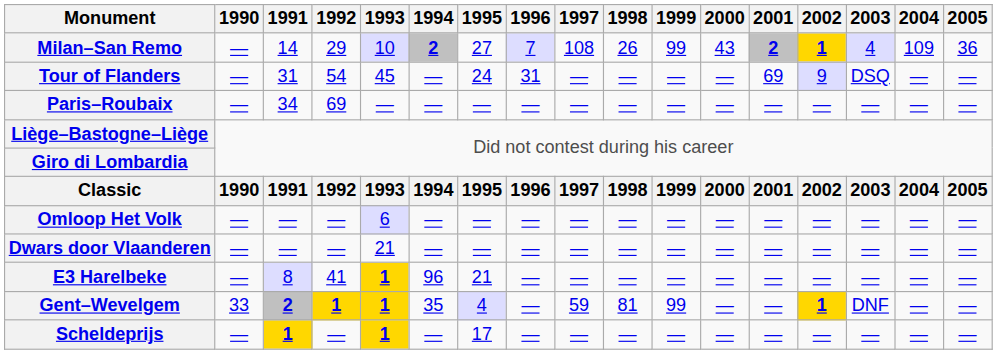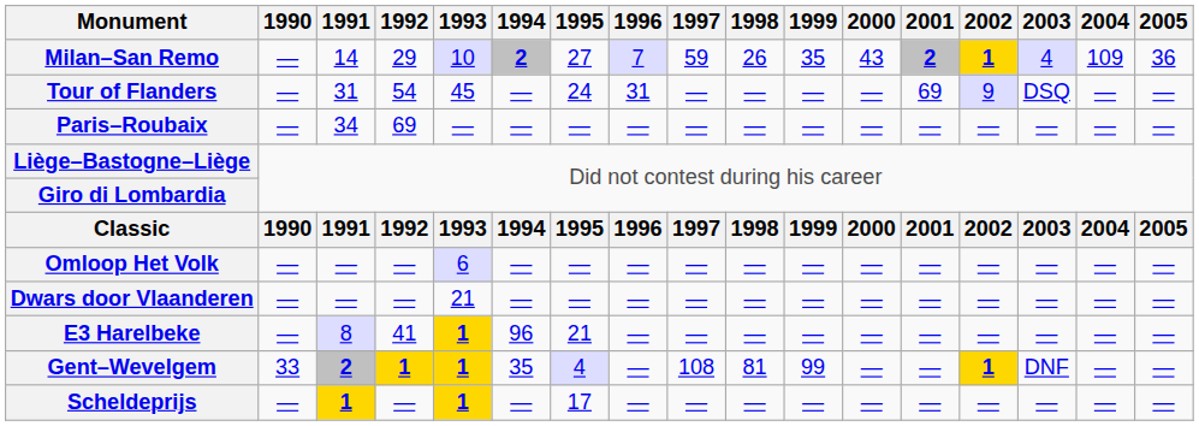Milan–San Remo | 1997: 108 -> 59
Milan–San Remo | 1999: 99 -> 35
Gent–Wevelgem | 1997: 59 -> 108
